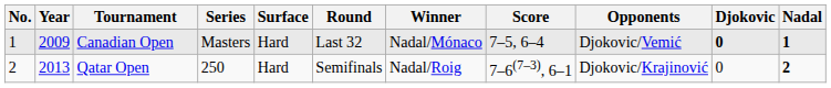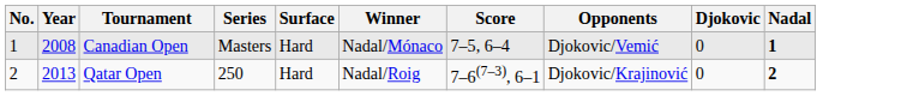- column: Round | Last 32 | Semifinals
Canadian Open | Year: 2009 -> 2008
Canadian Open | Djokovic: bold -> normal
